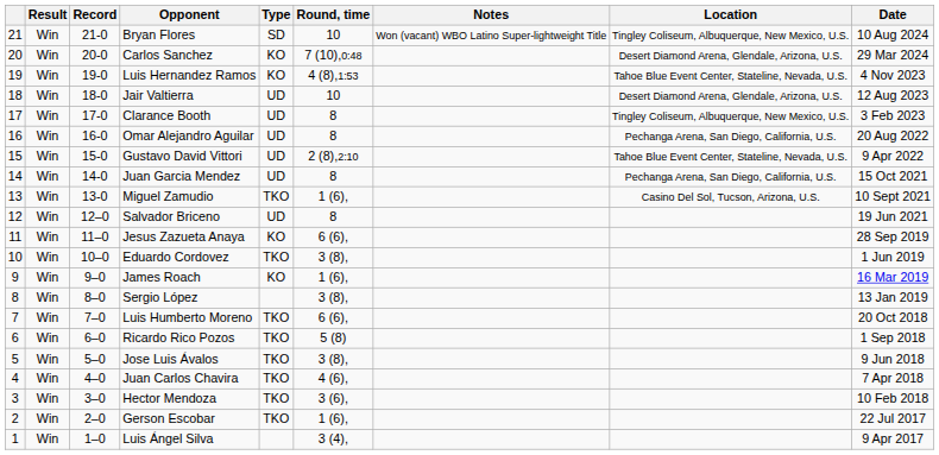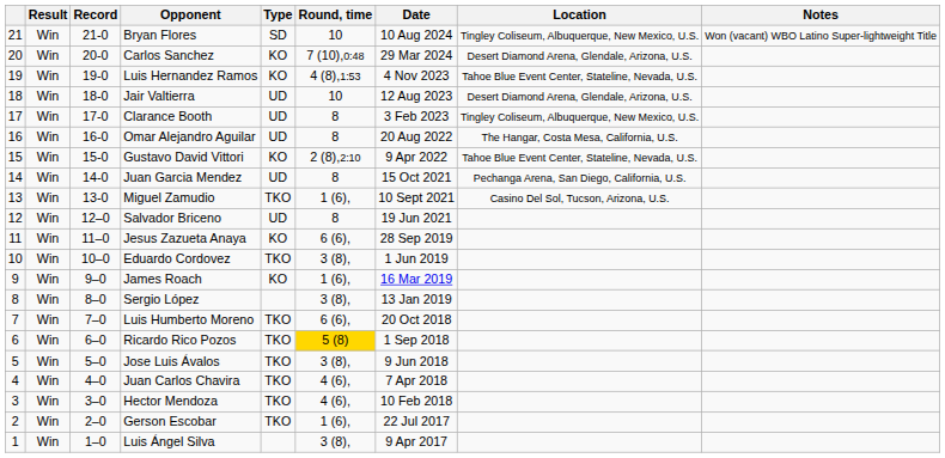columns swapped: Date <-> Notes
Omar Alejandro Aguilar | Location: Pechanga Arena, San Diego, California, U.S. -> The Hangar, Costa Mesa, California, U.S.
Gustavo David Vittori | Type: UD -> KO
Ricardo Rico Pozos | Round, time: no background -> gold background
Hector Mendoza | Round, time: 3 (6), -> 4 (6),
Luis Ángel Silva | Round, time: 3 (4), -> 3 (8),
